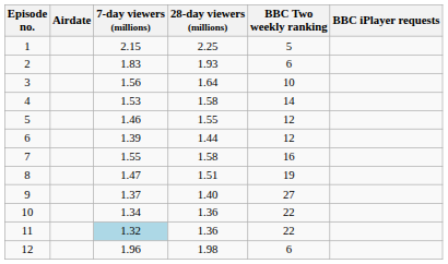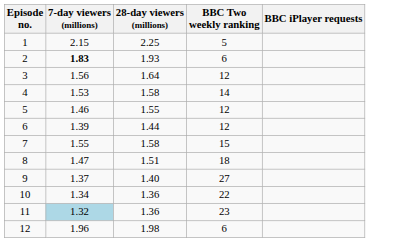- column: Airdate
2 | 7-day viewers (millions): normal -> bold
3 | BBC Two weekly ranking: 10 -> 12
7 | BBC Two weekly ranking: 16 -> 15
8 | BBC Two weekly ranking: 19 -> 18
11 | BBC Two weekly ranking: 22 -> 23
